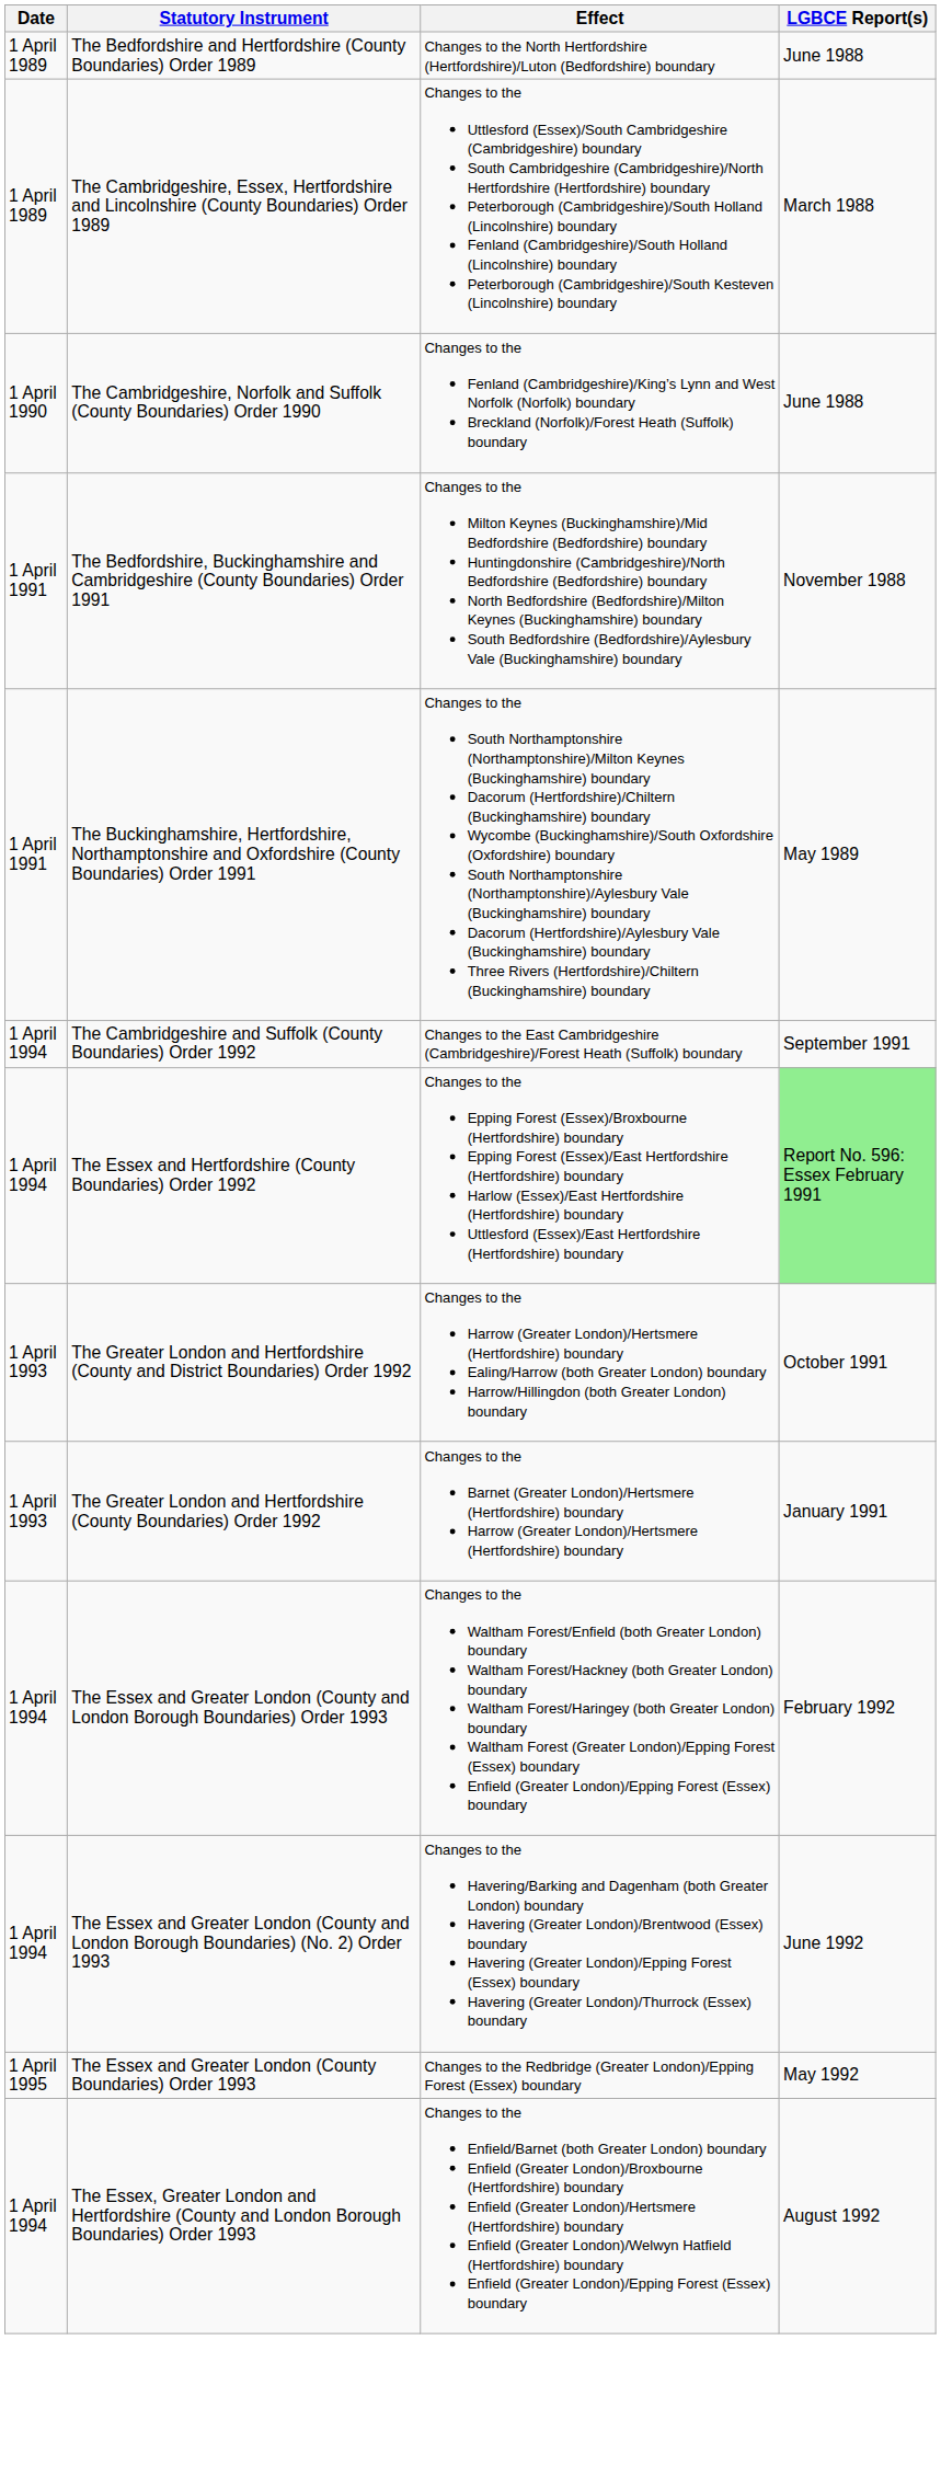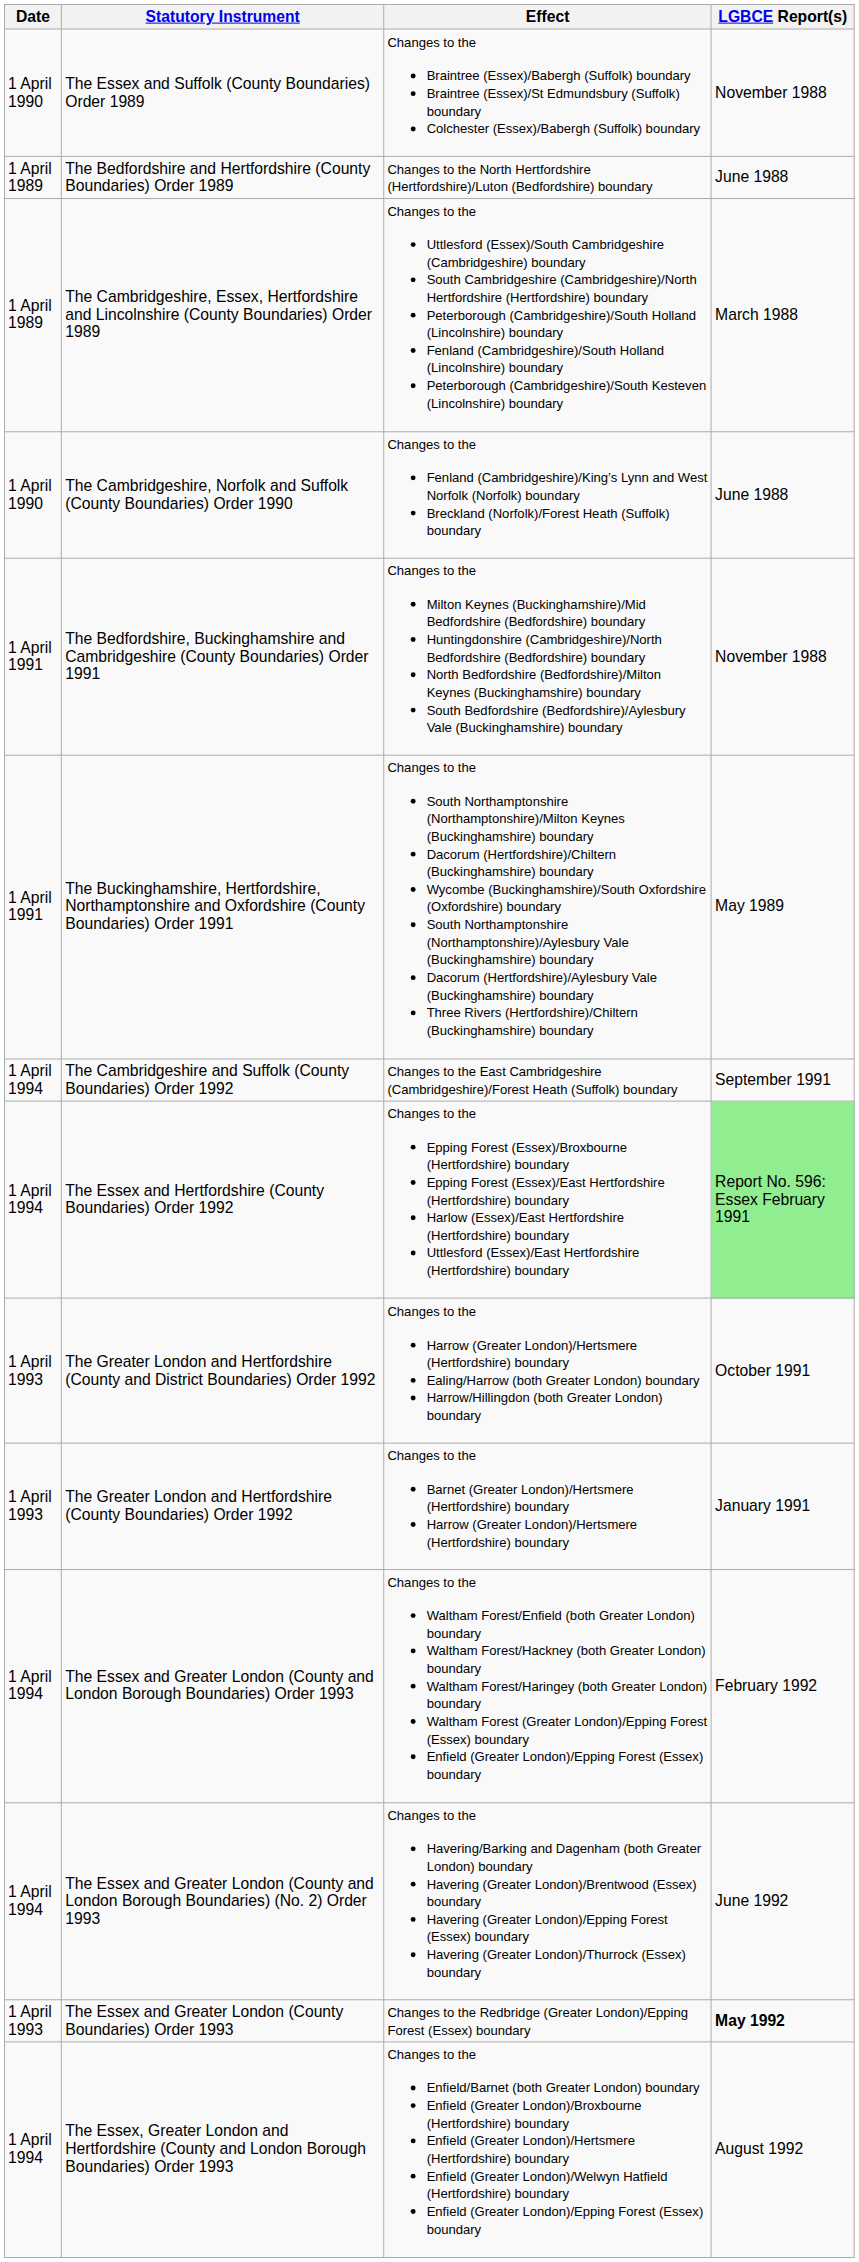+ row: 1 April 1990 | The Essex and Suffolk (County Boundaries) Order 1989 | Changes to the Braintree (Essex)/Babergh (Suffolk) boundary Braintree (Essex)/St Edmundsbury (Suffolk) boundary Colchester (Essex)/Babergh (Suffolk) boundary | November 1988
The Essex and Greater London (County Boundaries) Order 1993 | Date: 1 April 1995 -> 1 April 1993
The Essex and Greater London (County Boundaries) Order 1993 | LGBCE Report(s): normal -> bold
